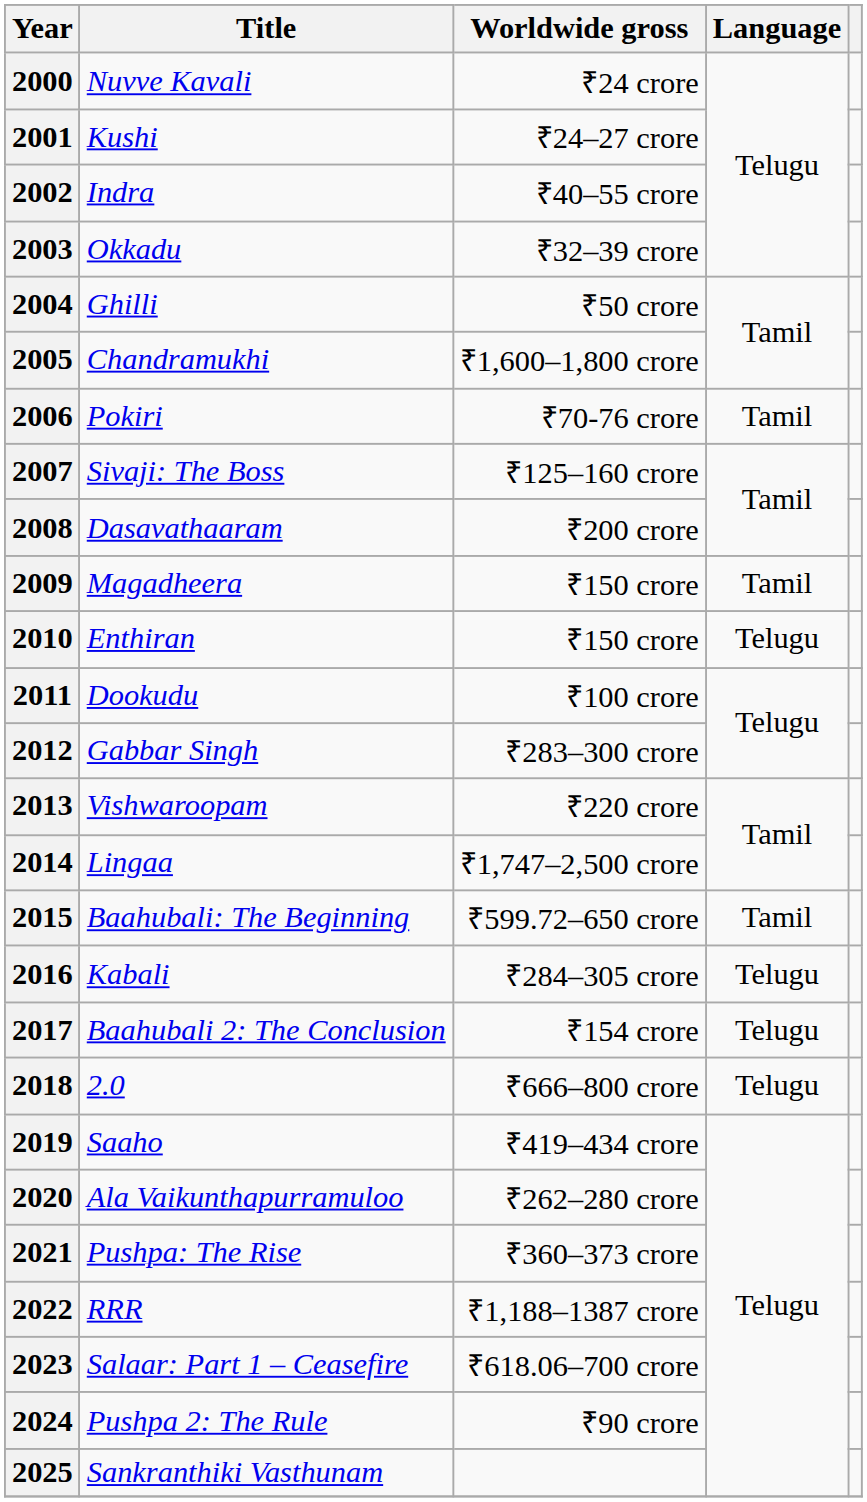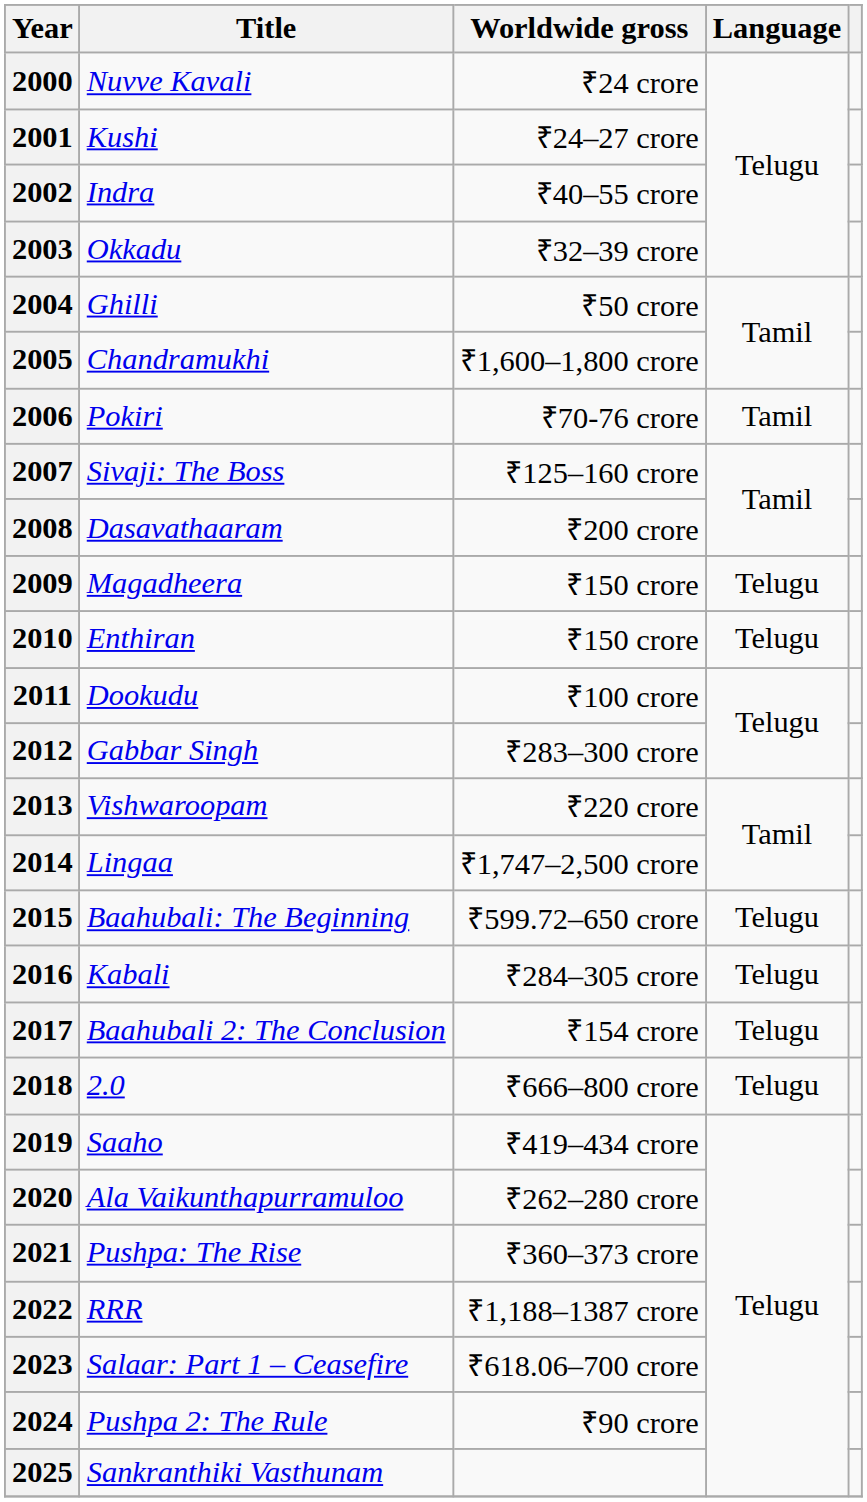2009 | Language: Tamil -> Telugu
2015 | Language: Tamil -> Telugu
